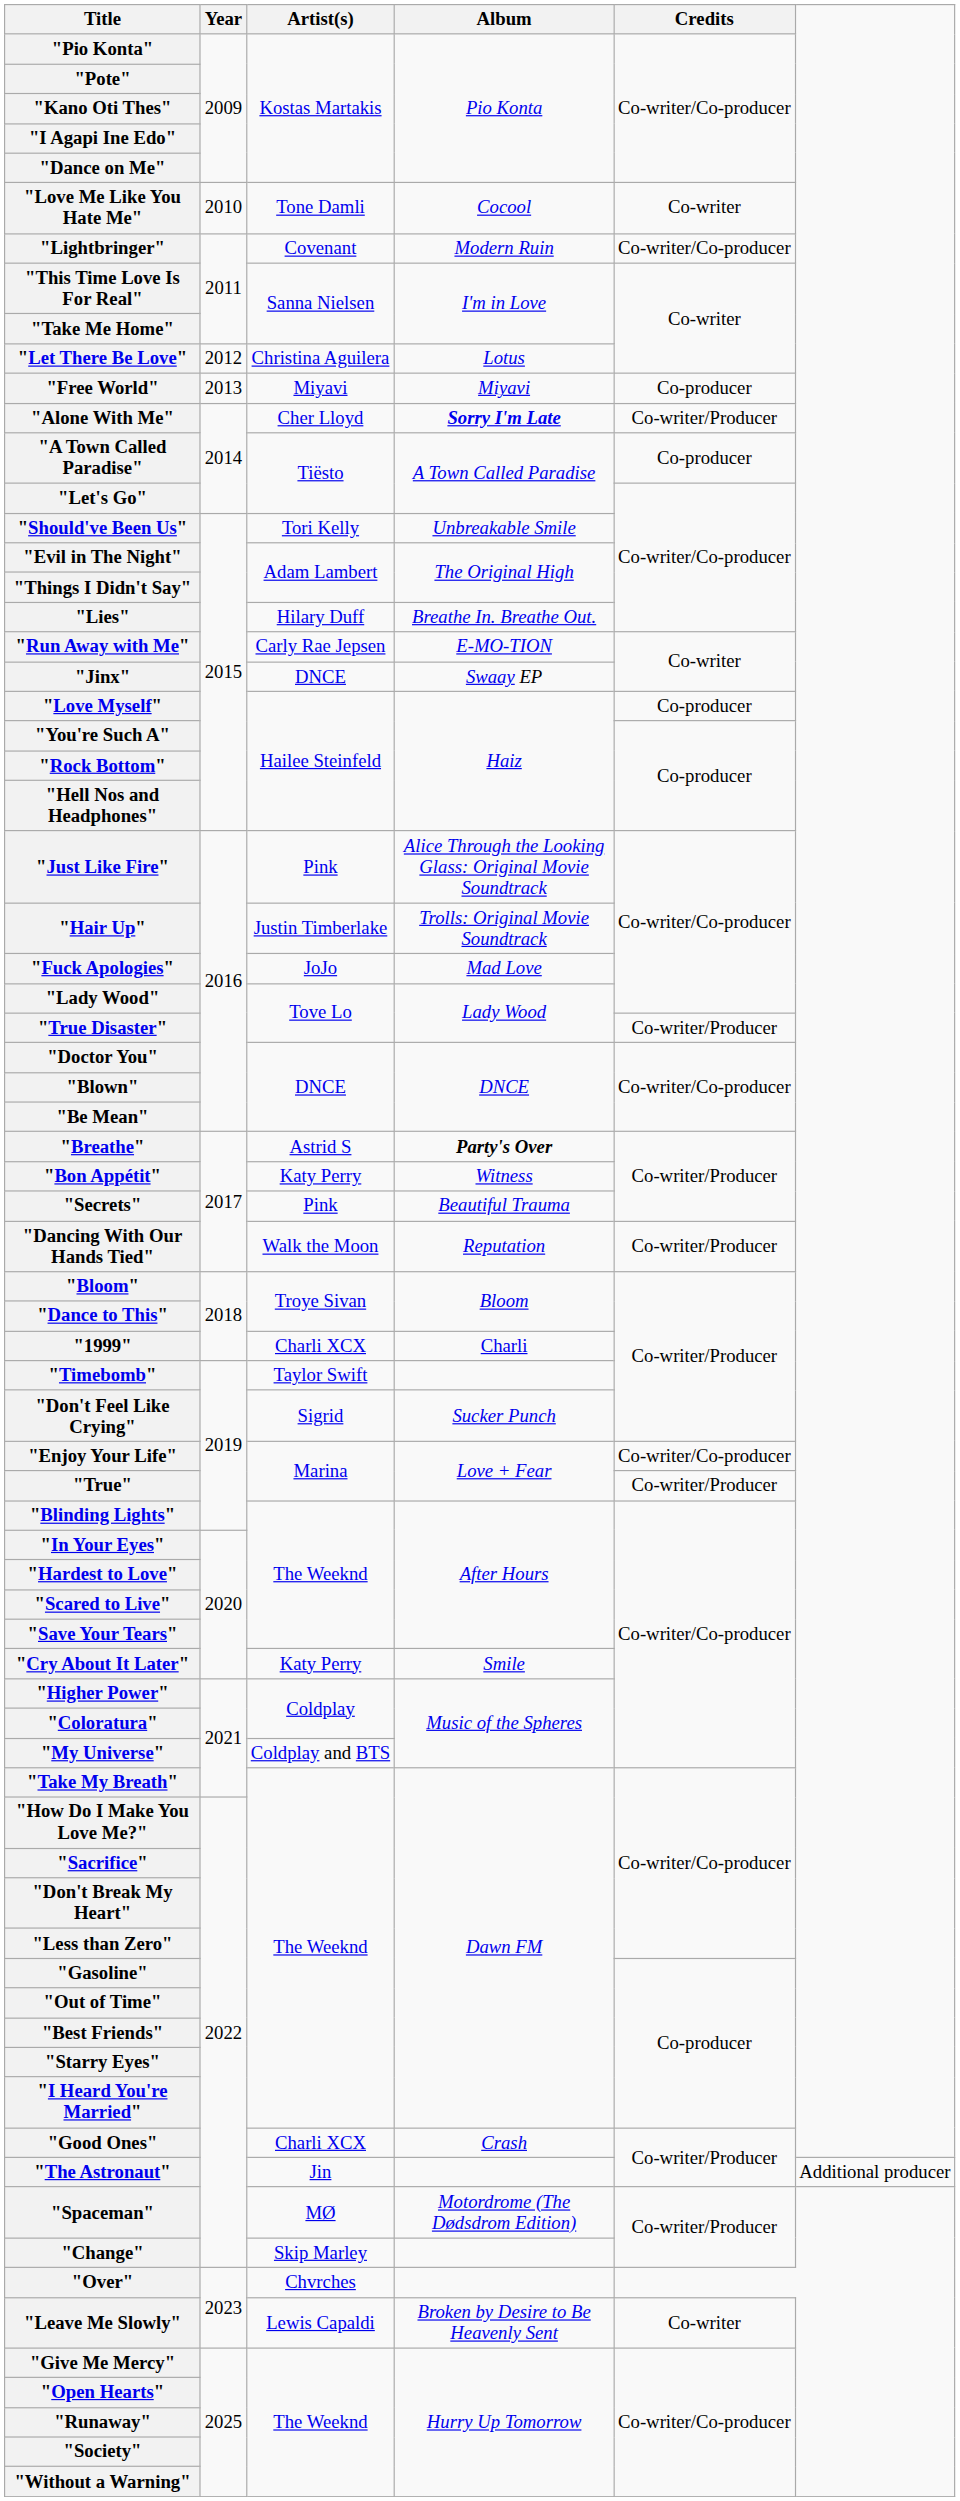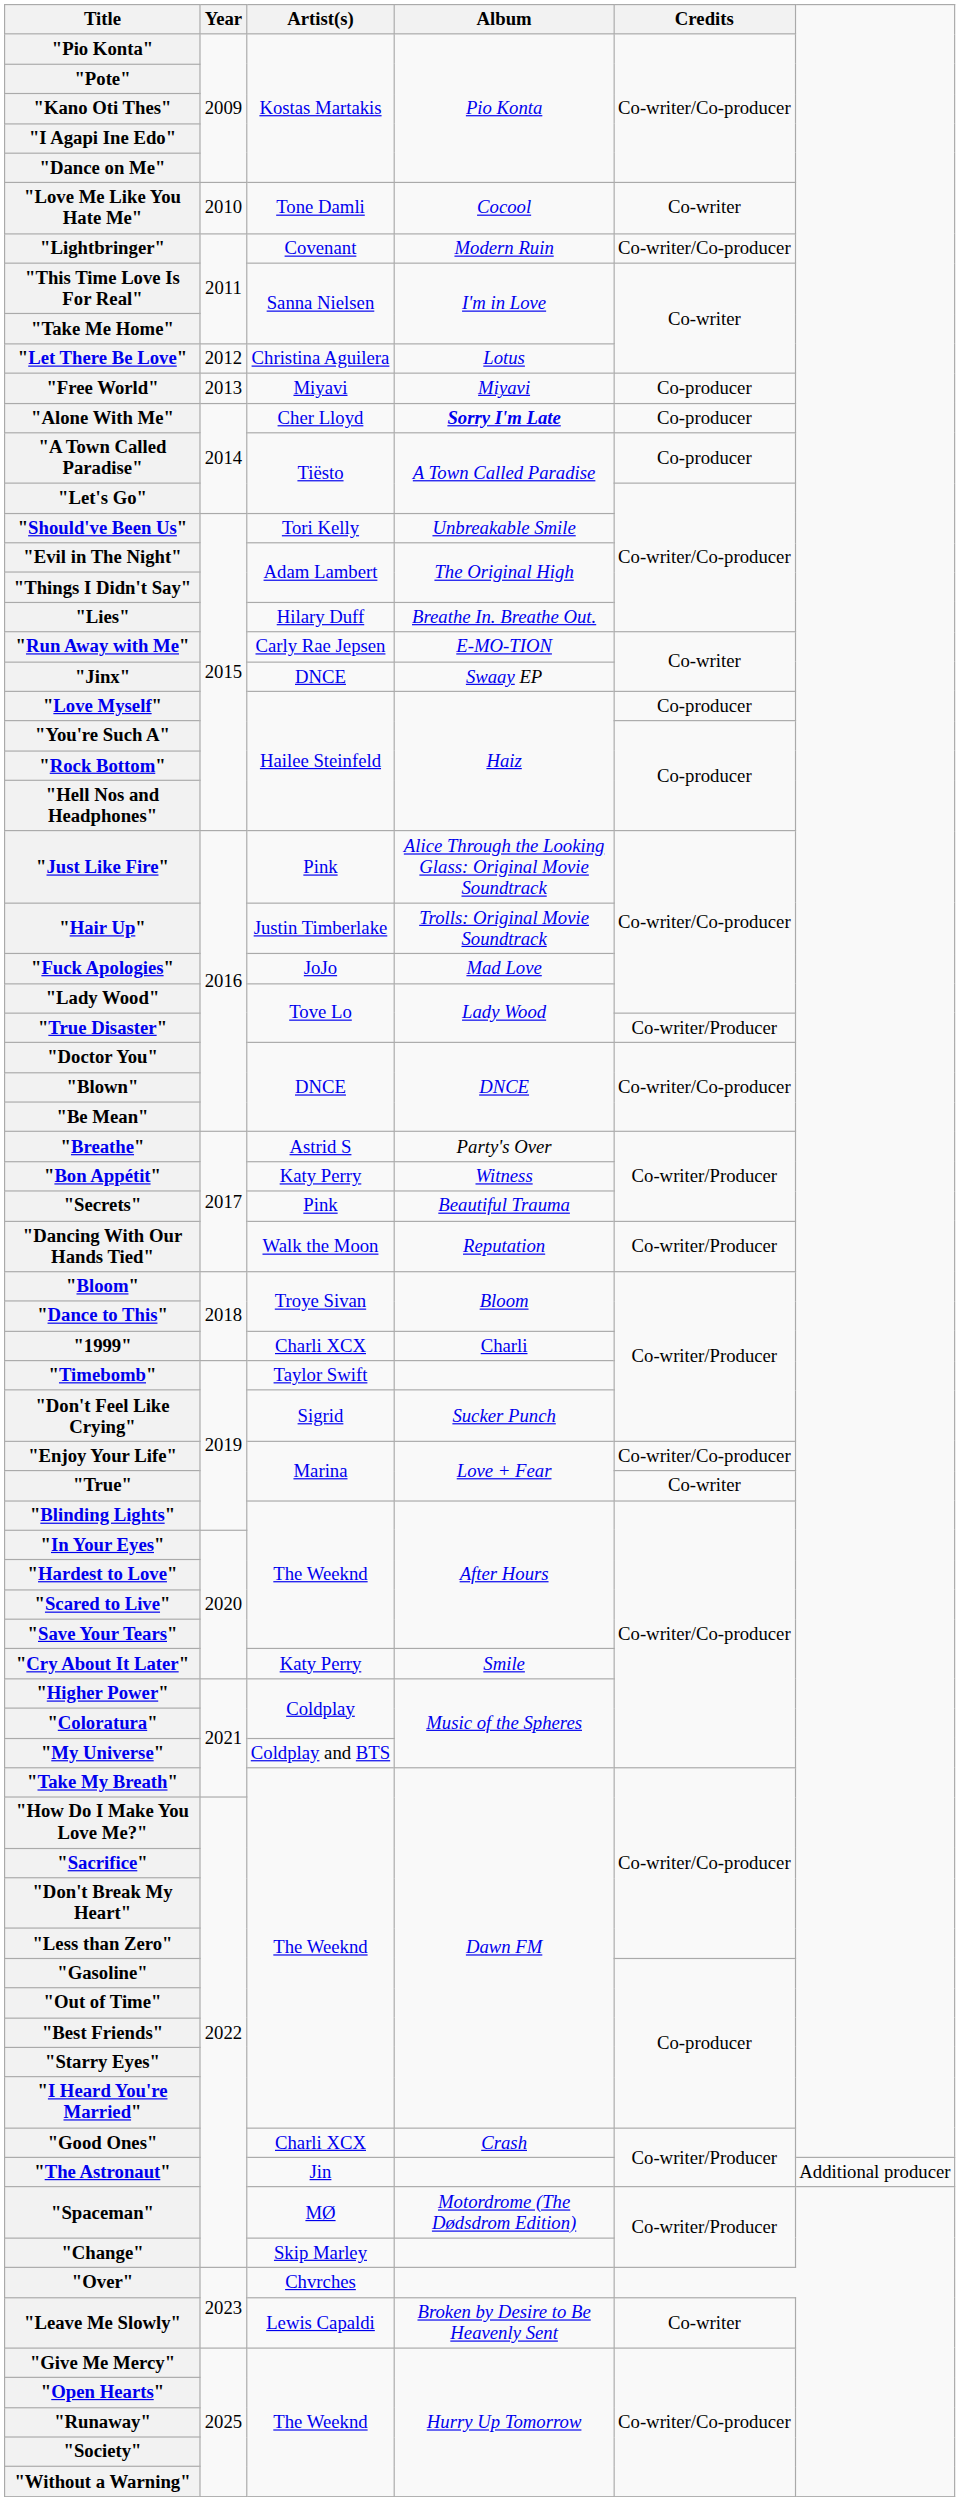"Alone With Me" | Credits: Co-writer/Producer -> Co-producer
"Breathe" | Album: bold -> normal
"True" | Credits: Co-writer/Producer -> Co-writer
